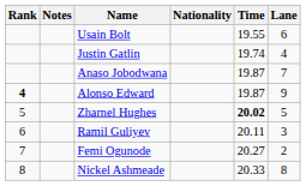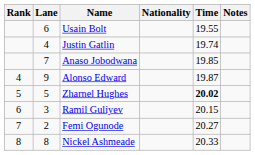columns swapped: Lane <-> Notes
Anaso Jobodwana | Time: 19.87 -> 19.85
Alonso Edward | Rank: bold -> normal
Ramil Guliyev | Time: 20.11 -> 20.15
